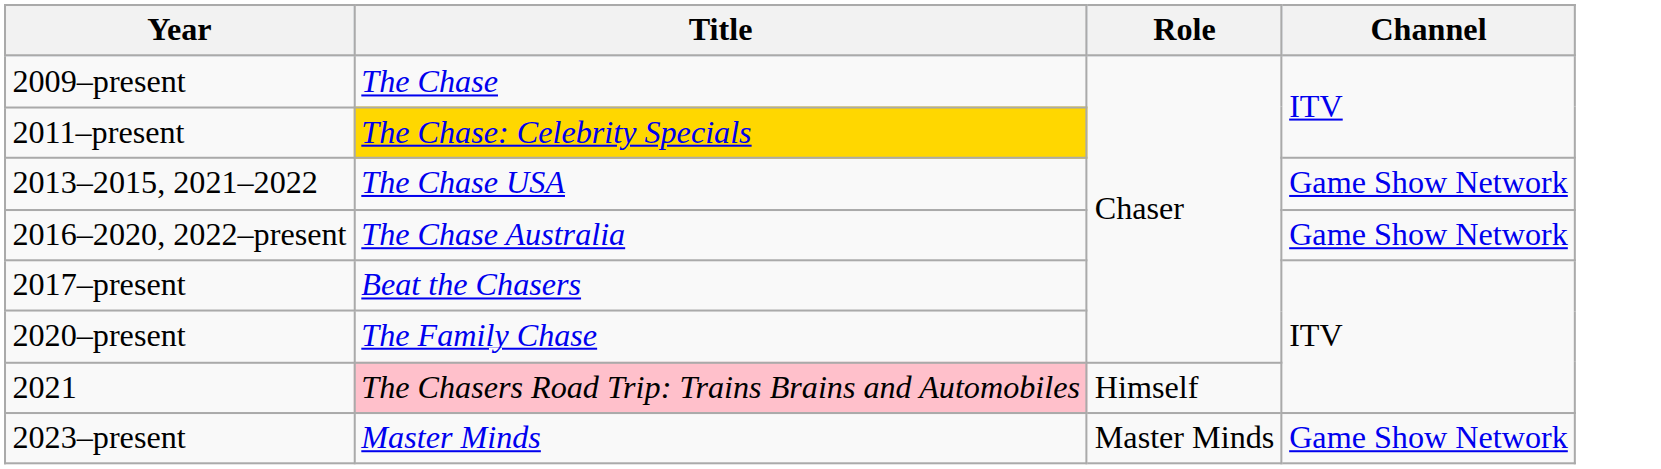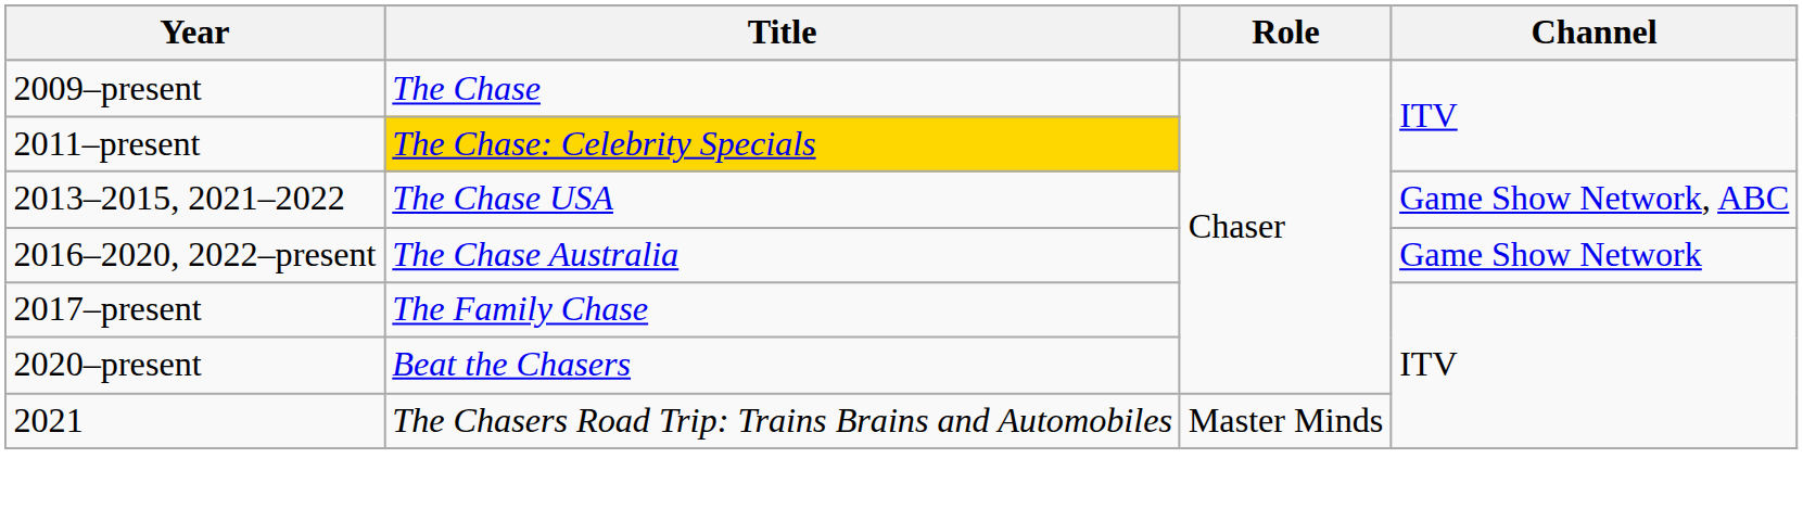2013–2015, 2021–2022 | Channel: Game Show Network -> Game Show Network, ABC
2017–present | Title: Beat the Chasers -> The Family Chase
2020–present | Title: The Family Chase -> Beat the Chasers
2021 | Title: pink background -> no background
2021 | Role: Himself -> Master Minds
- row: 2023–present | Master Minds | Master Minds | Game Show Network
